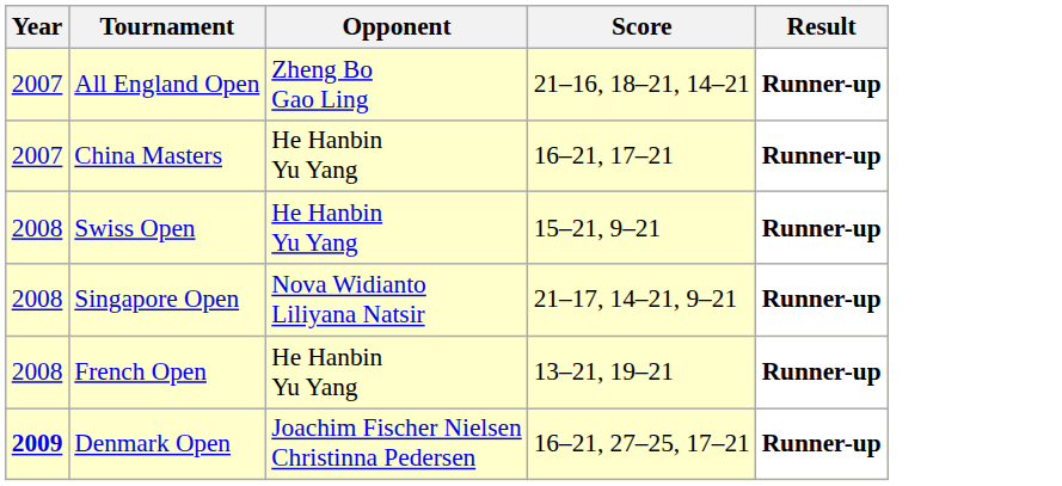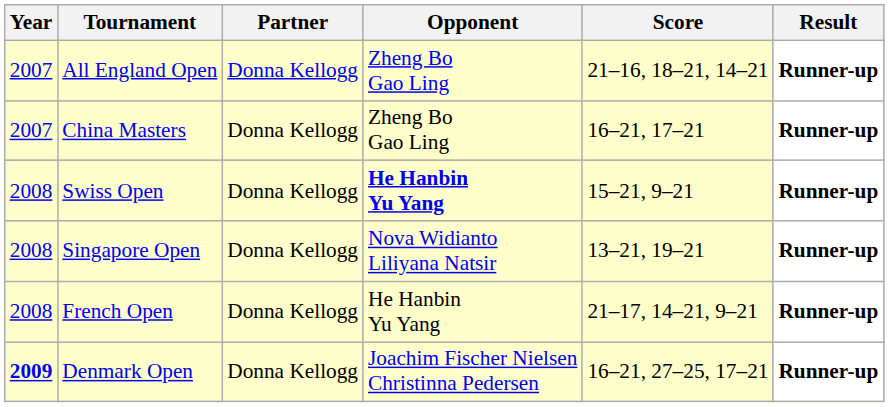+ column: Partner | Donna Kellogg | Donna Kellogg | Donna Kellogg | Donna Kellogg | Donna Kellogg | Donna Kellogg
China Masters | Opponent: He Hanbin Yu Yang -> Zheng Bo Gao Ling
Swiss Open | Opponent: normal -> bold
Singapore Open | Score: 21–17, 14–21, 9–21 -> 13–21, 19–21
French Open | Score: 13–21, 19–21 -> 21–17, 14–21, 9–21
